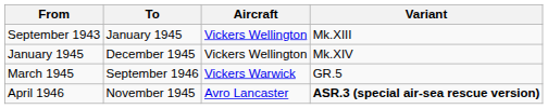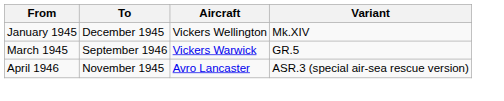- row: September 1943 | January 1945 | Vickers Wellington | Mk.XIII
April 1946 | Variant: bold -> normal
